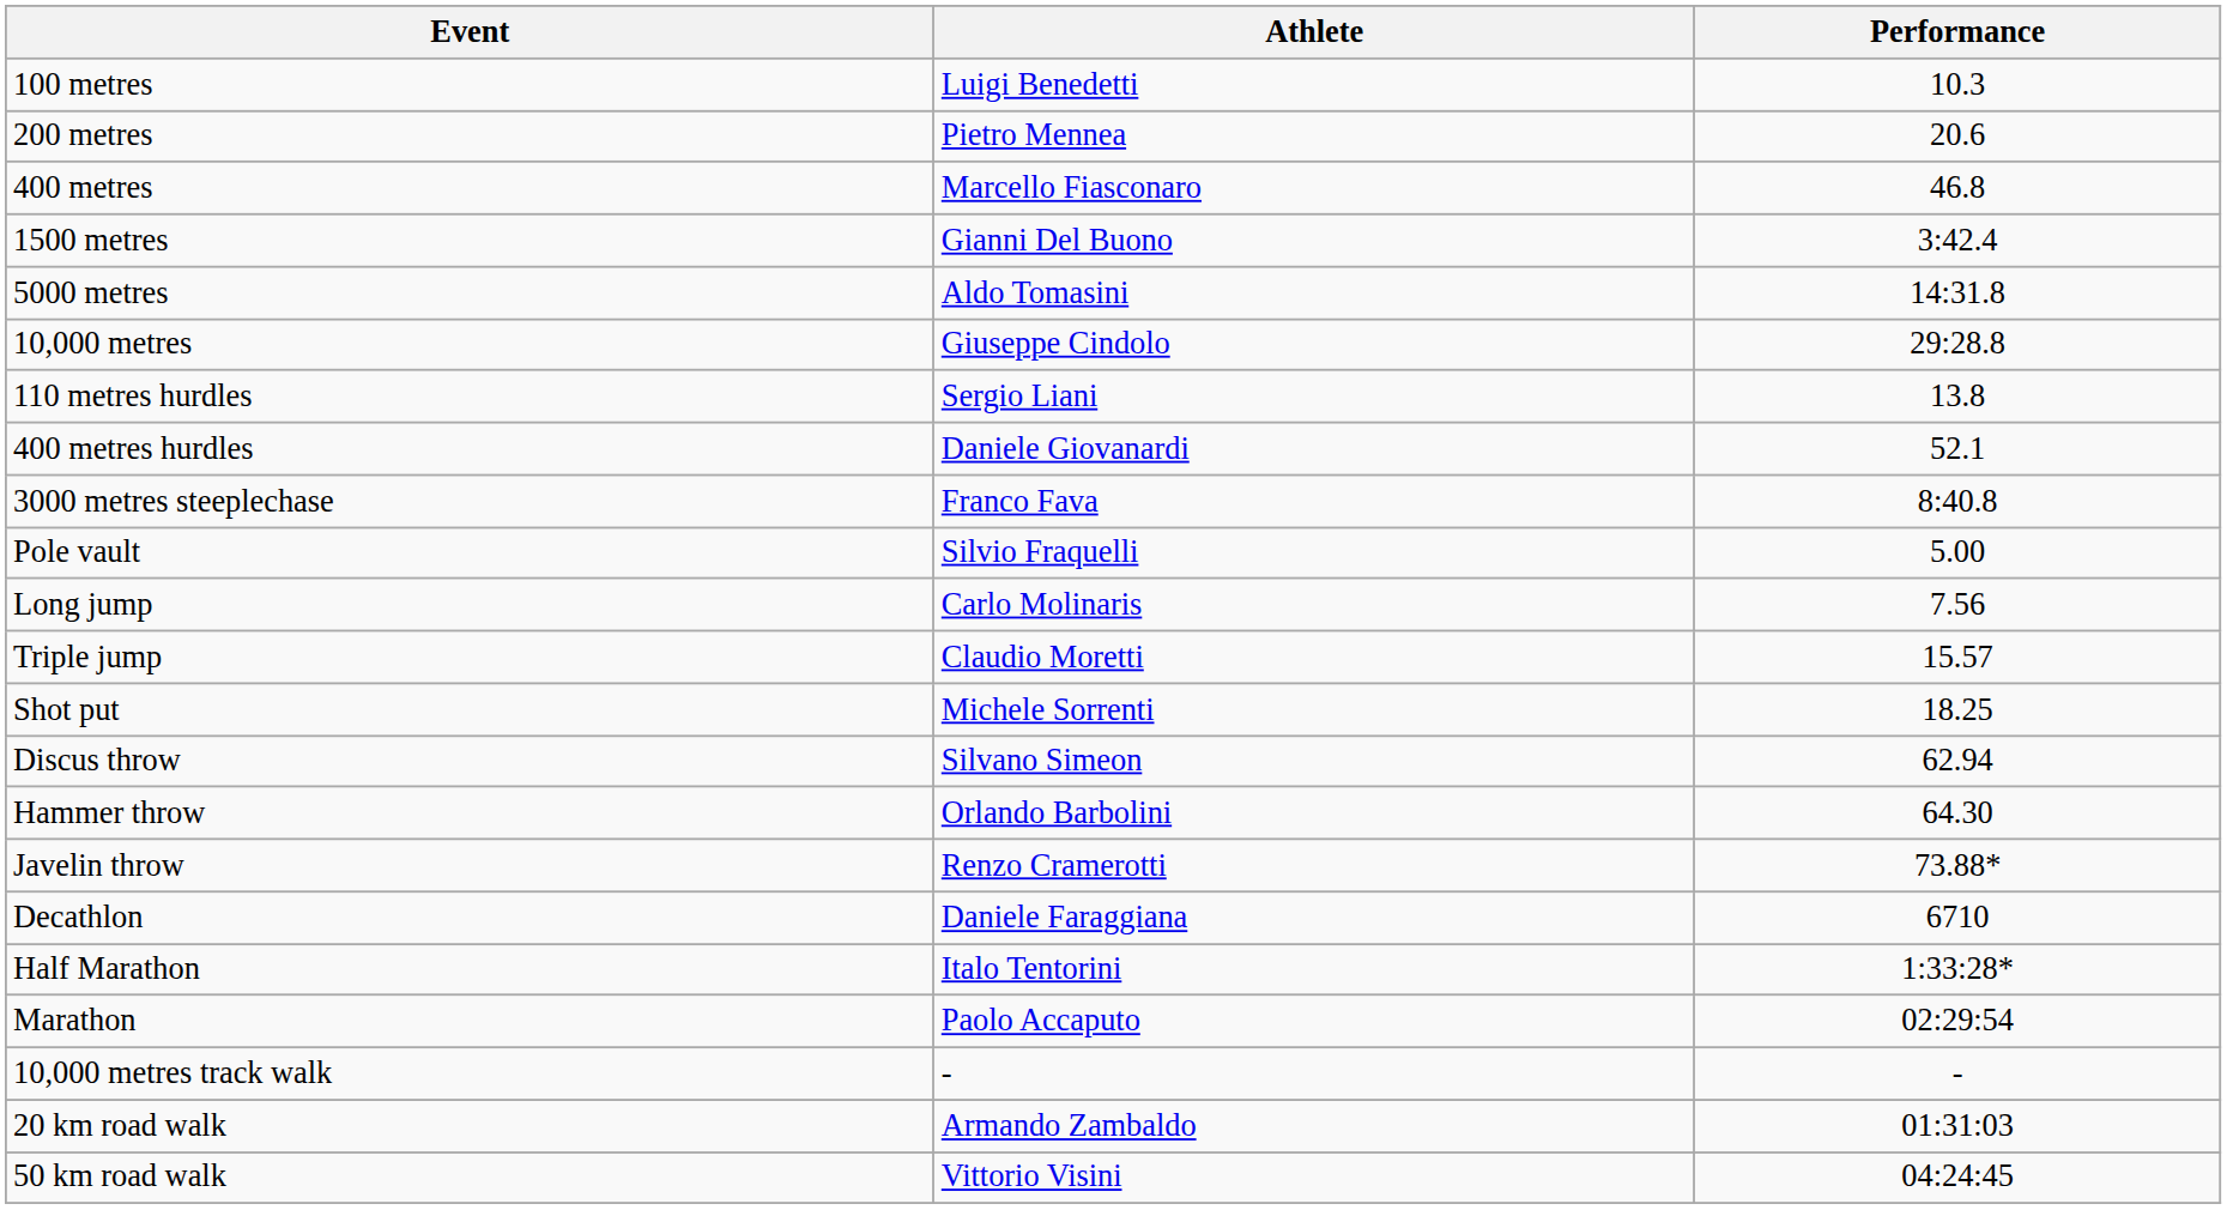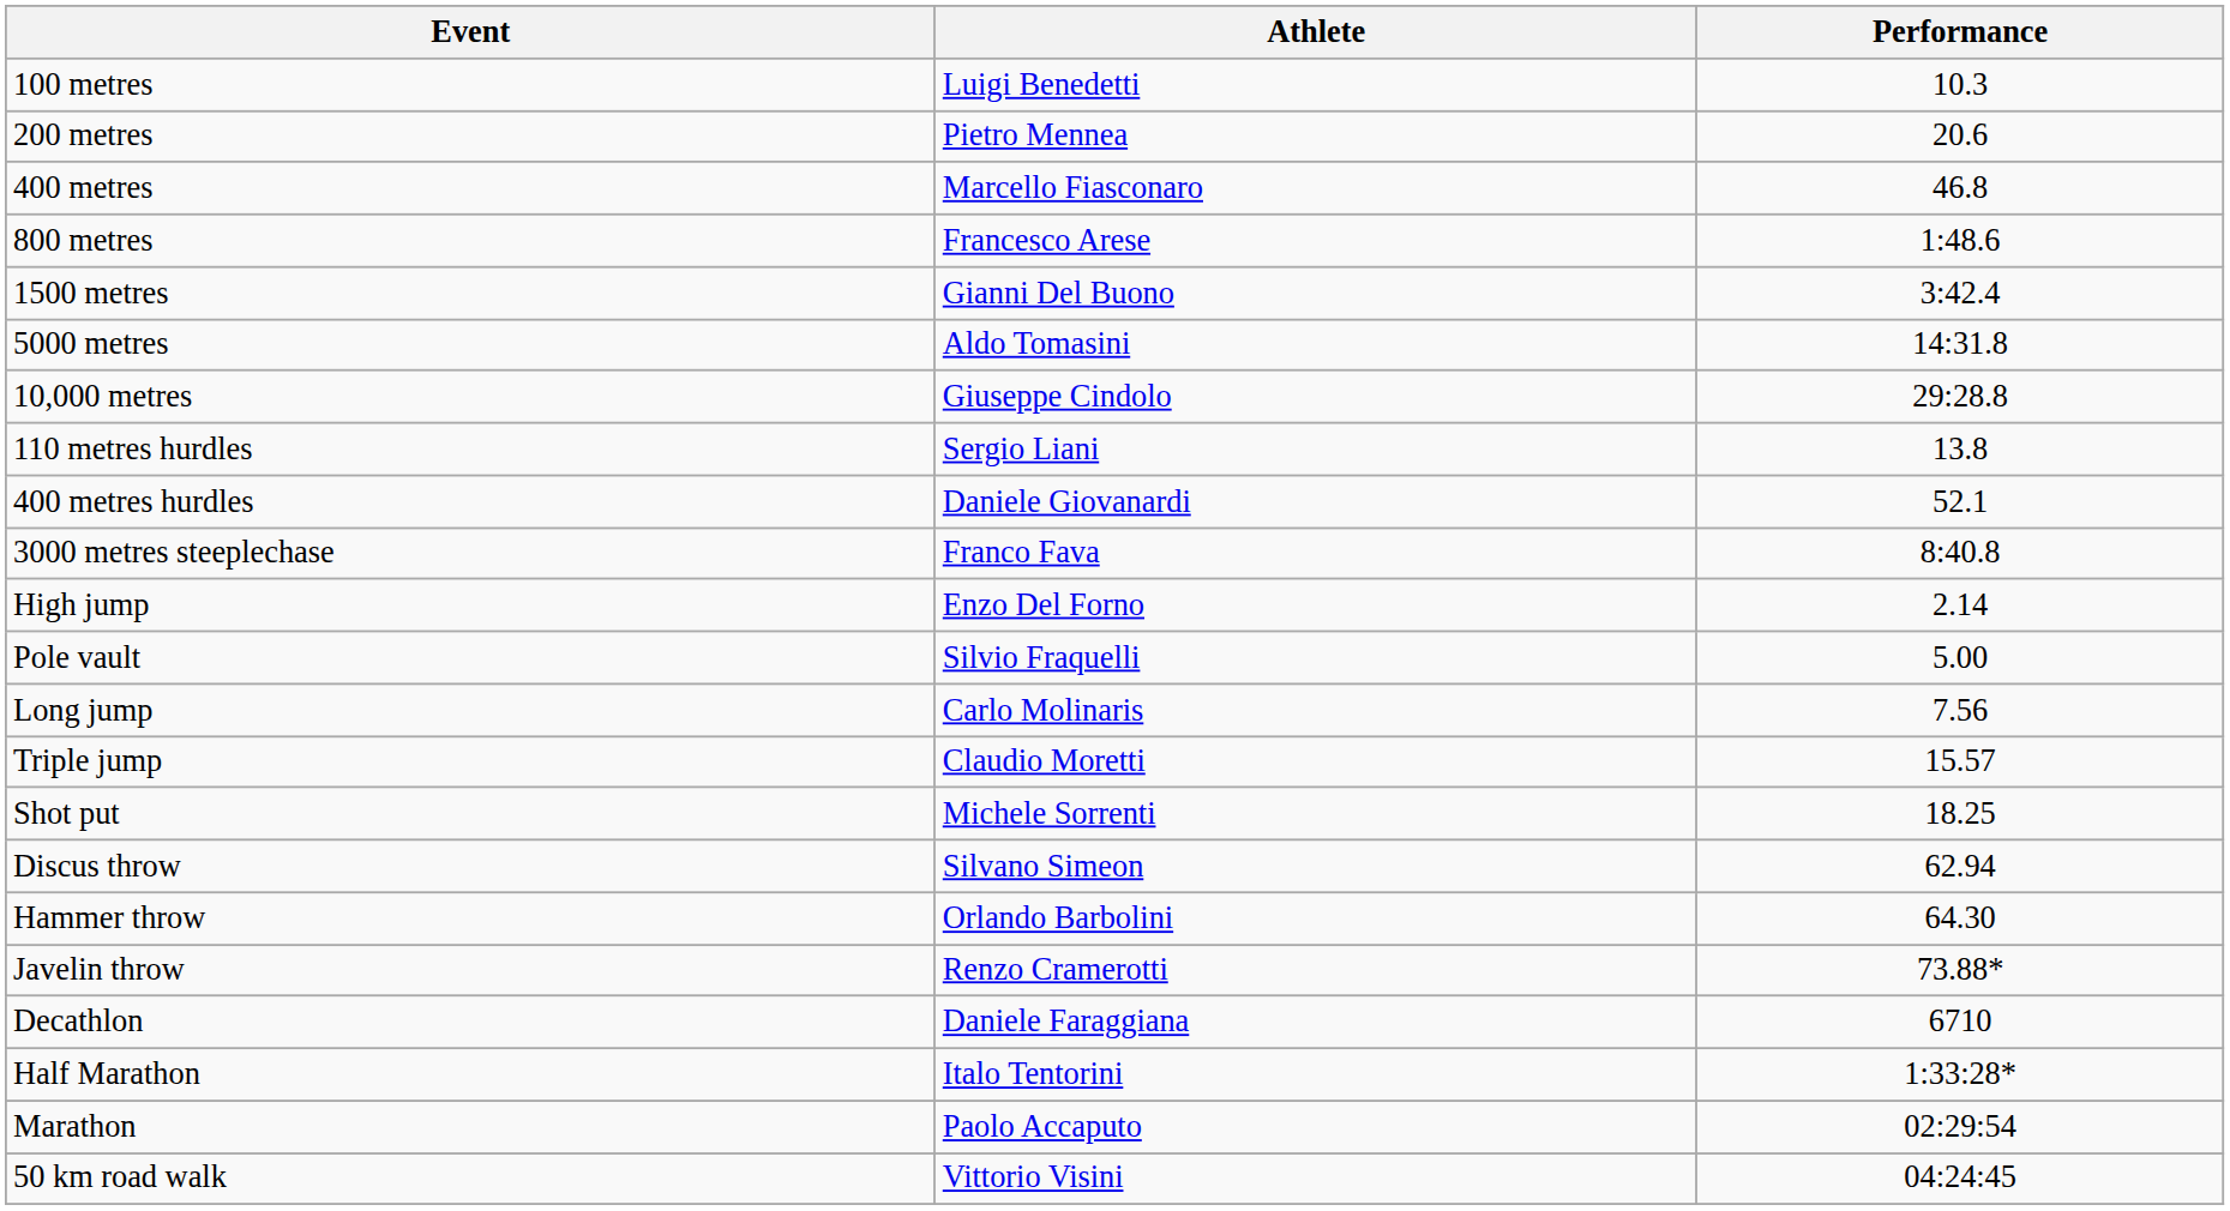+ row: 800 metres | Francesco Arese | 1:48.6
+ row: High jump | Enzo Del Forno | 2.14
- row: 10,000 metres track walk | - | -
- row: 20 km road walk | Armando Zambaldo | 01:31:03
